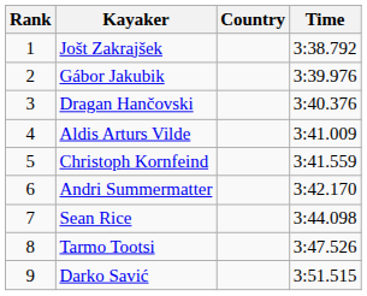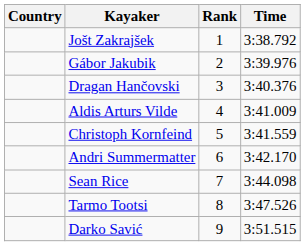columns swapped: Rank <-> Country
